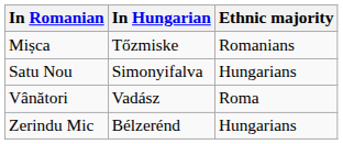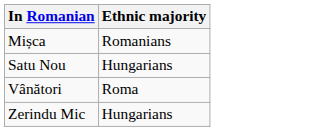- column: In Hungarian | Tőzmiske | Simonyifalva | Vadász | Bélzerénd
